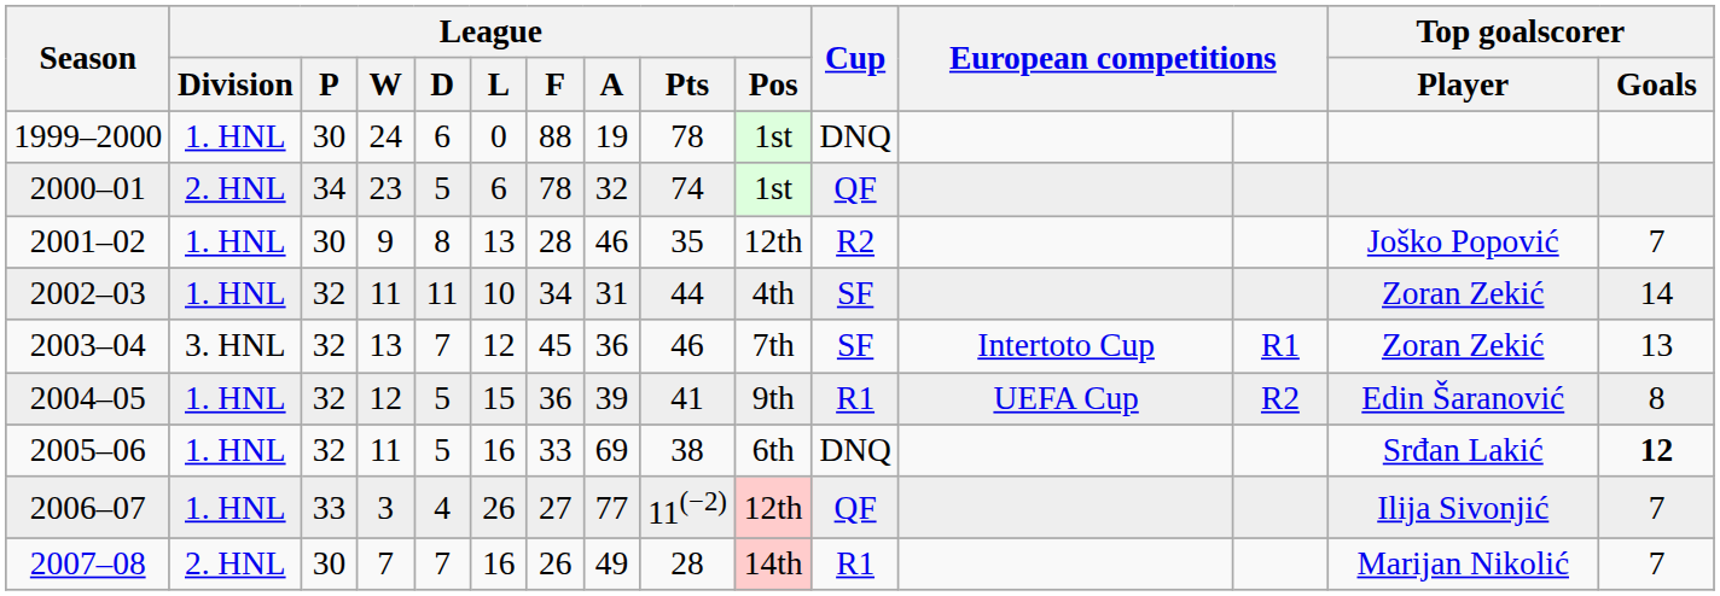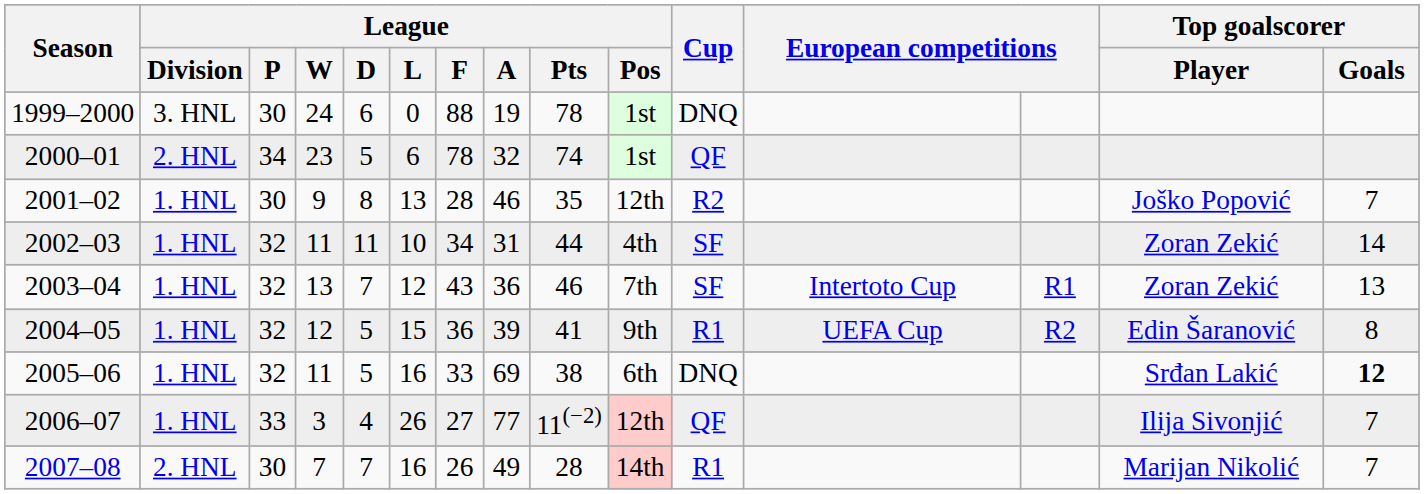1999–2000 | League / Division: 1. HNL -> 3. HNL
2003–04 | League / Division: 3. HNL -> 1. HNL
2003–04 | League / F: 45 -> 43
